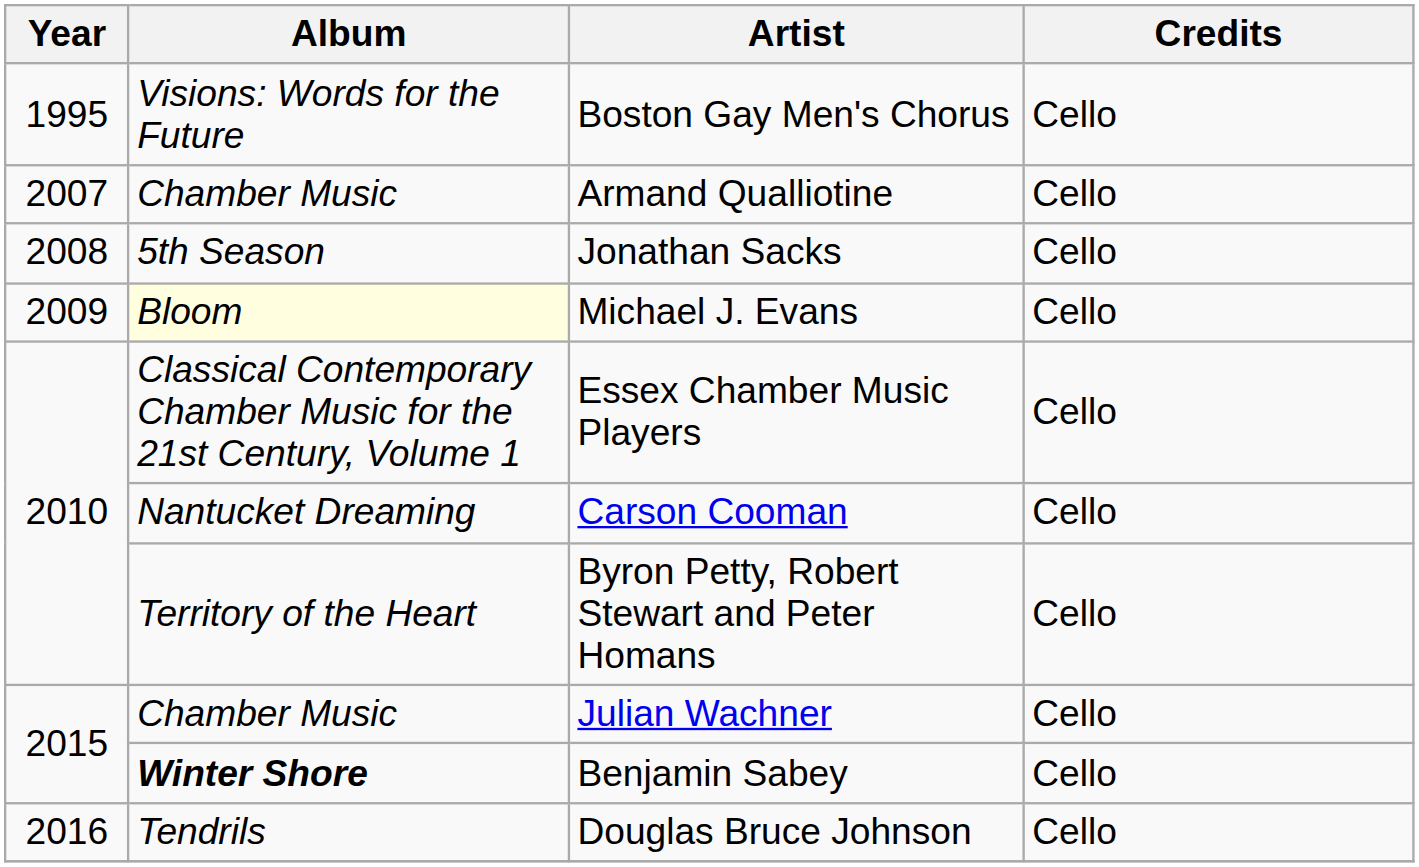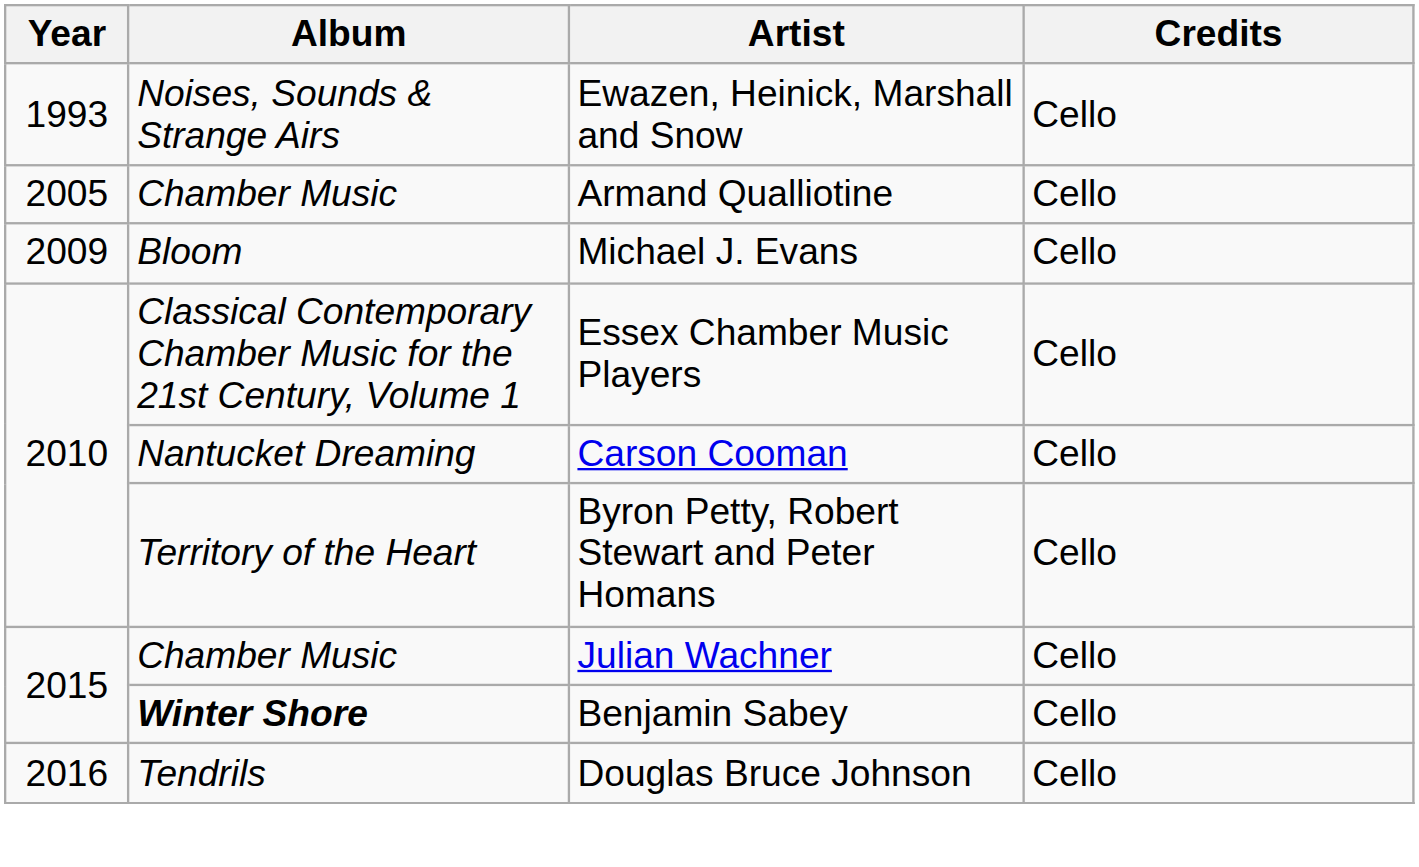+ row: 1993 | Noises, Sounds & Strange Airs | Ewazen, Heinick, Marshall and Snow | Cello
- row: 1995 | Visions: Words for the Future | Boston Gay Men's Chorus | Cello
Armand Qualliotine | Year: 2007 -> 2005
- row: 2008 | 5th Season | Jonathan Sacks | Cello
Michael J. Evans | Album: lightyellow background -> no background
